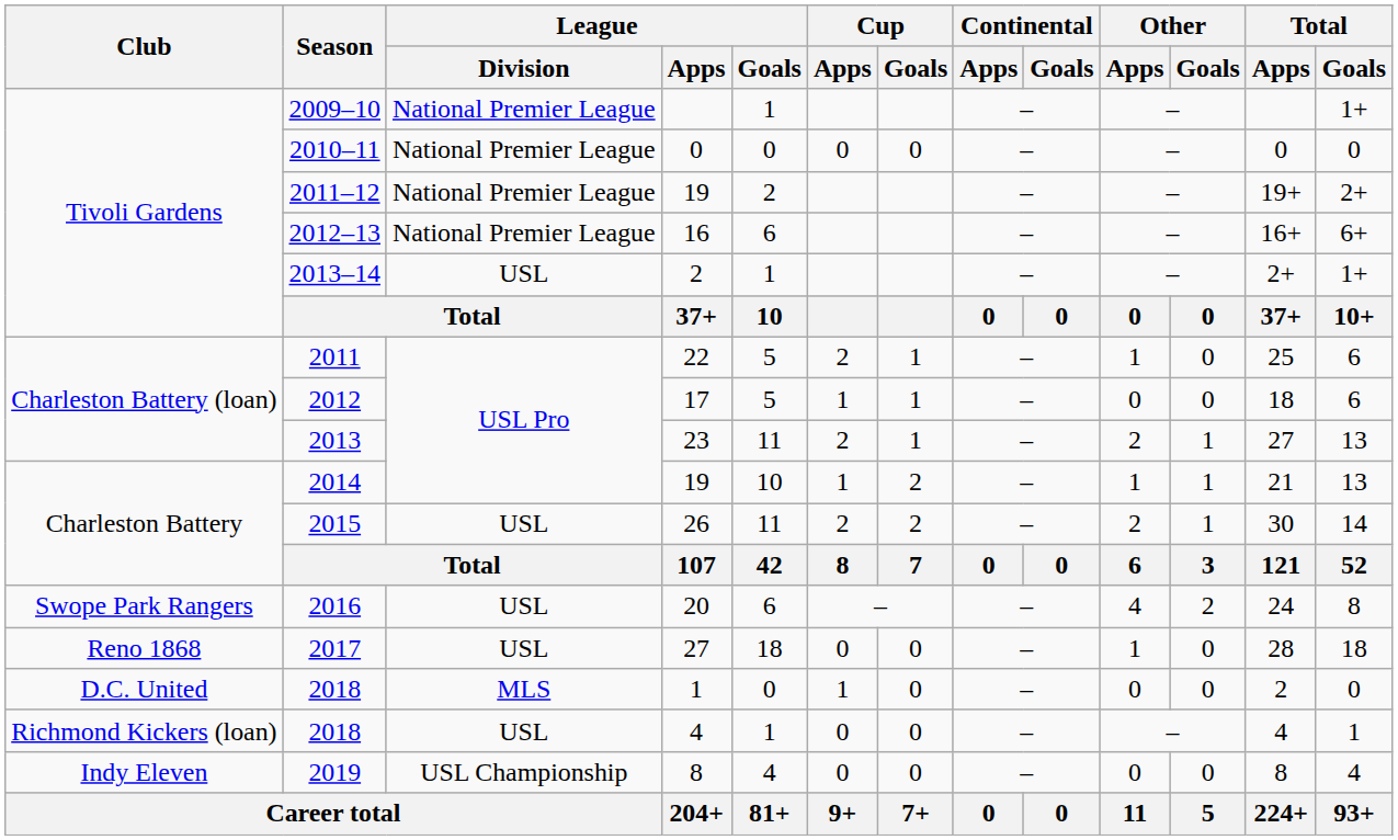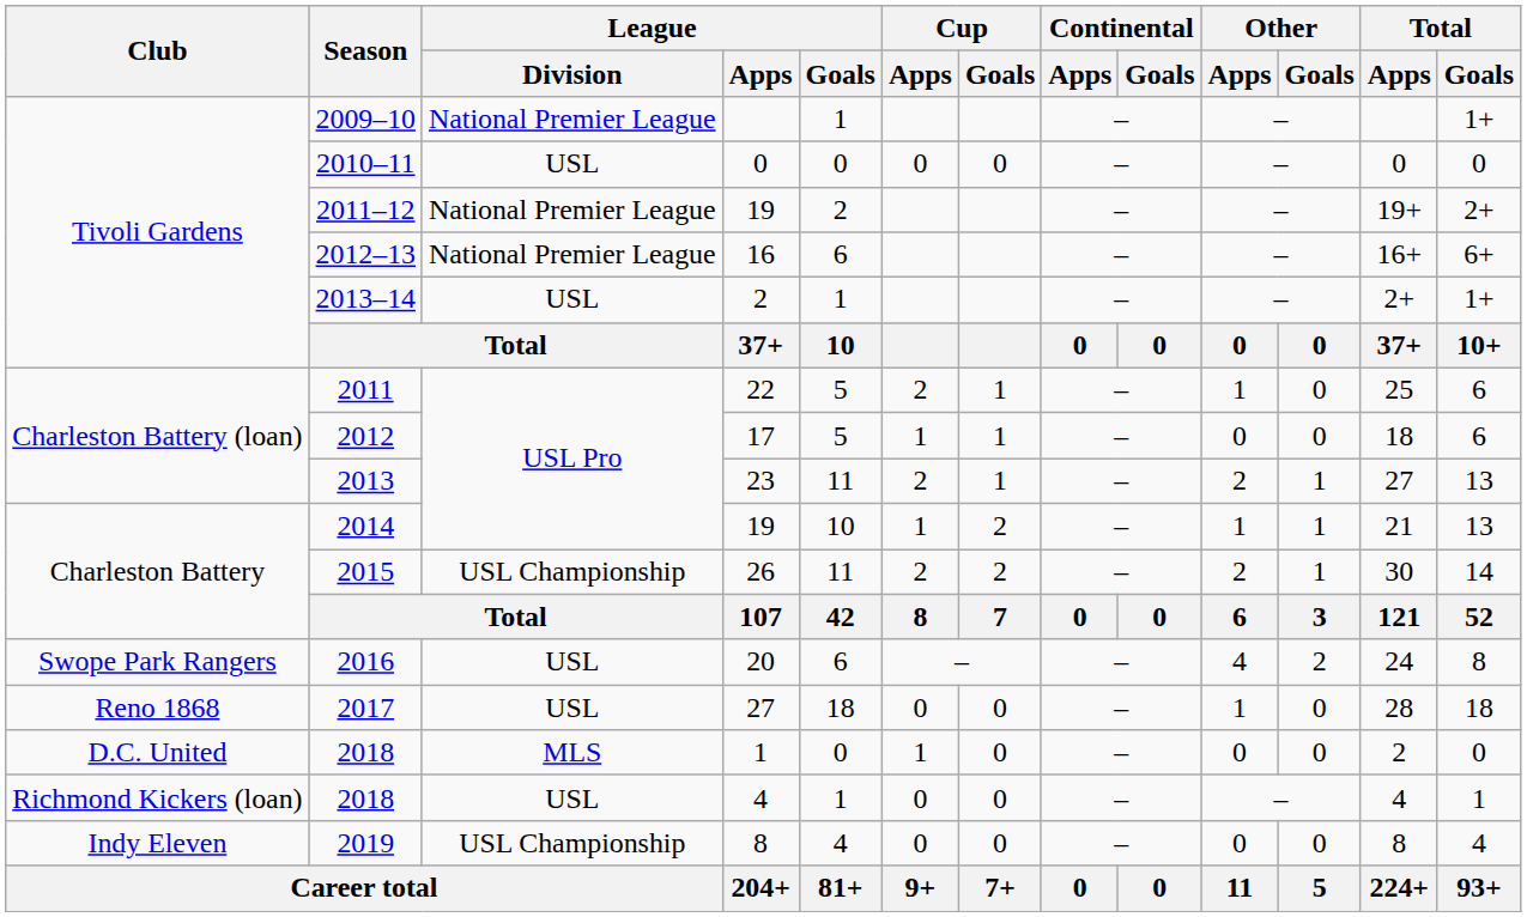2010–11 | League / Division: National Premier League -> USL
2015 | League / Division: USL -> USL Championship
